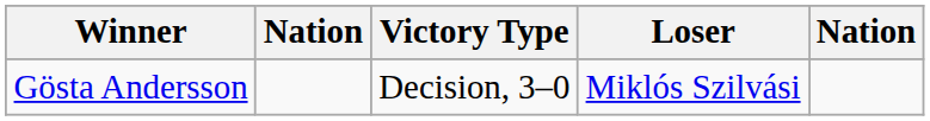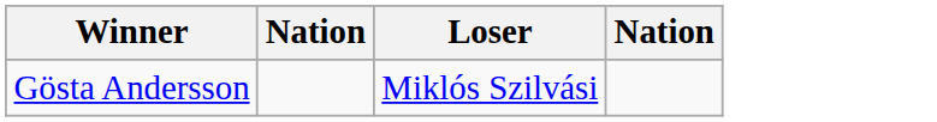- column: Victory Type | Decision, 3–0
